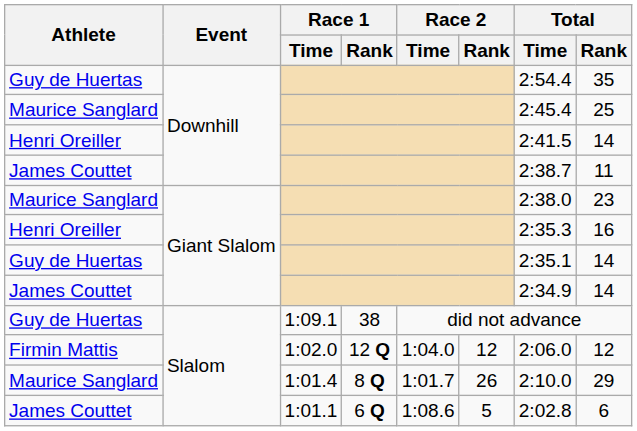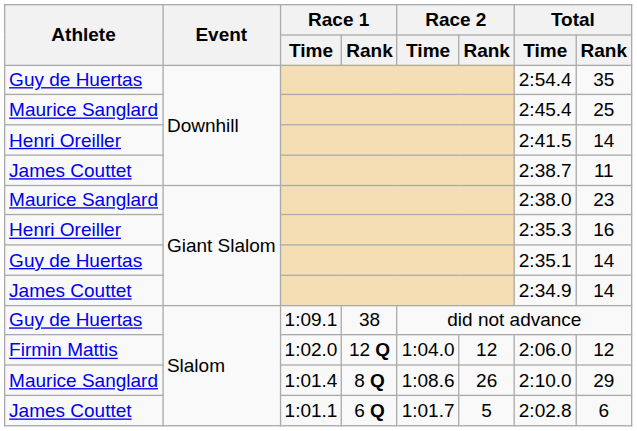Maurice Sanglard / Slalom | Race 2 / Time: 1:01.7 -> 1:08.6
James Couttet / Slalom | Race 2 / Time: 1:08.6 -> 1:01.7
